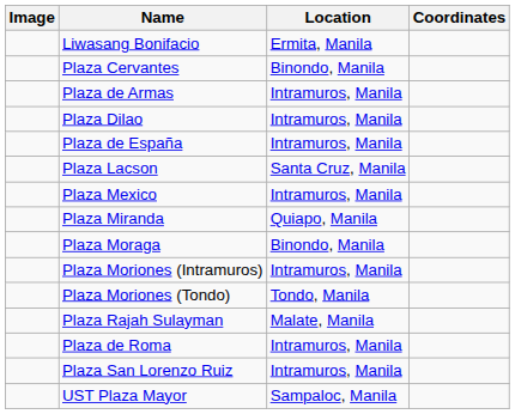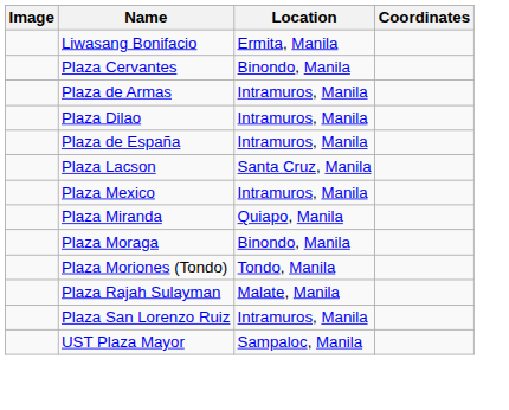- row: Plaza Moriones (Intramuros) | Intramuros, Manila
- row: Plaza de Roma | Intramuros, Manila
